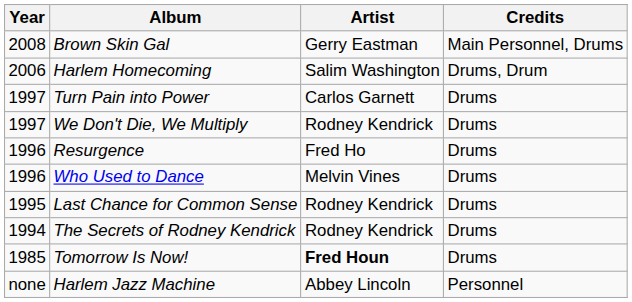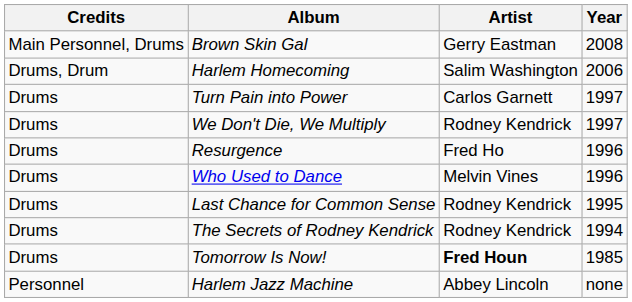columns swapped: Year <-> Credits
